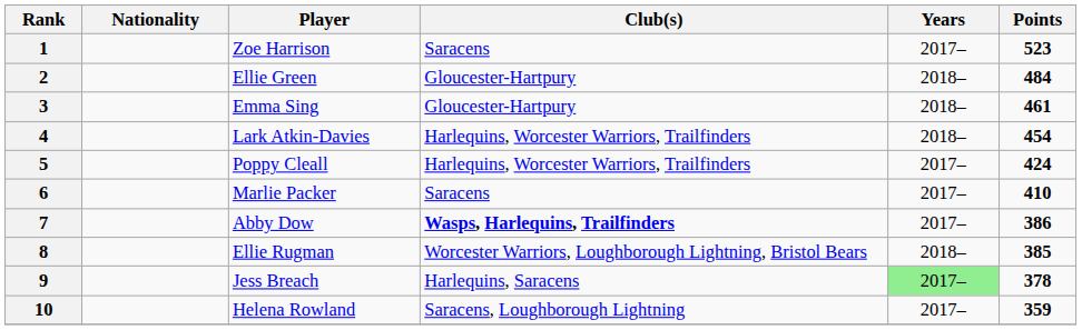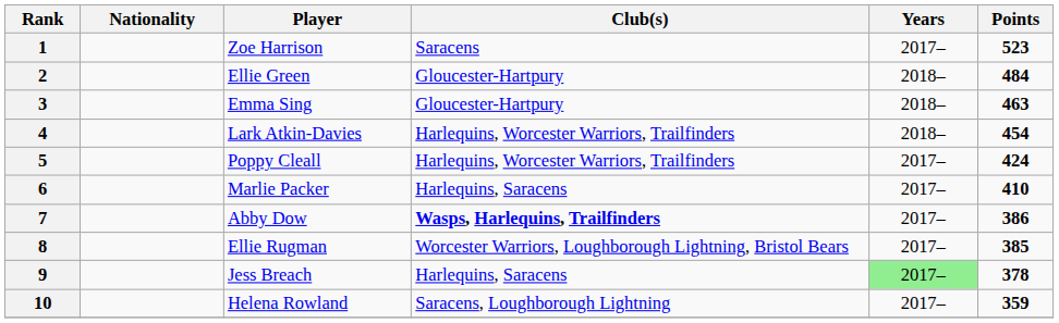3 | Points: 461 -> 463
6 | Club(s): Saracens -> Harlequins, Saracens
8 | Years: 2018– -> 2017–
